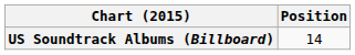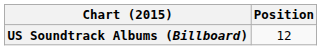US Soundtrack Albums (Billboard) | Position: 14 -> 12
